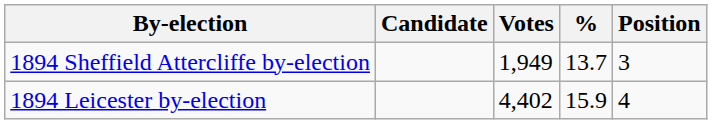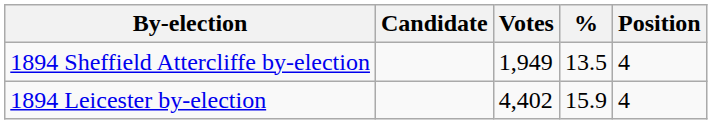1894 Sheffield Attercliffe by-election | %: 13.7 -> 13.5
1894 Sheffield Attercliffe by-election | Position: 3 -> 4
